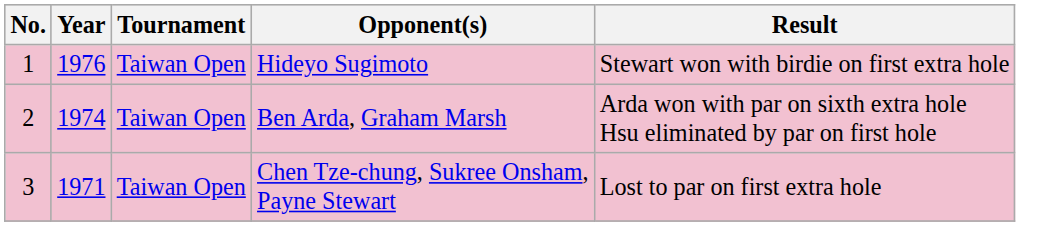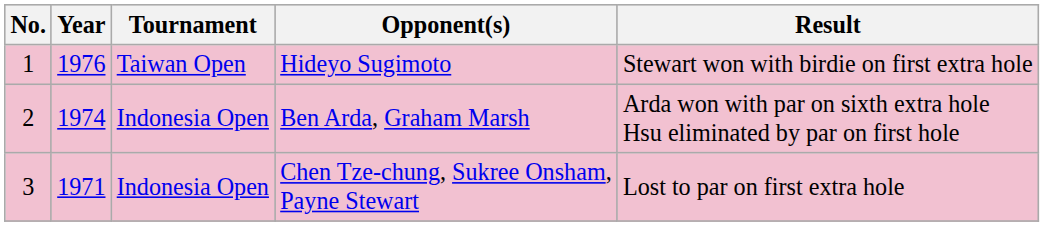Ben Arda, Graham Marsh | Tournament: Taiwan Open -> Indonesia Open
Chen Tze-chung, Sukree Onsham, Payne Stewart | Tournament: Taiwan Open -> Indonesia Open
